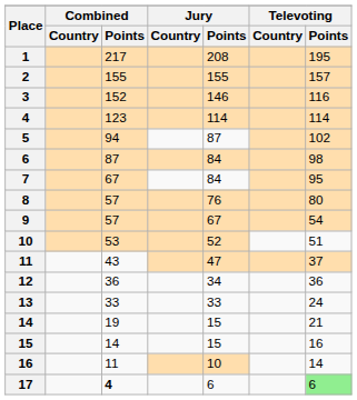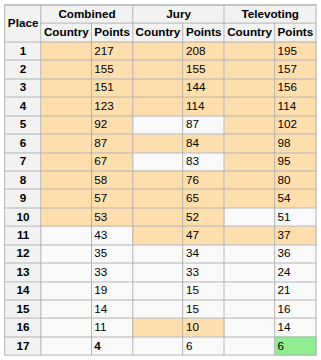3 | Combined / Points: 152 -> 151
3 | Jury / Points: 146 -> 144
3 | Televoting / Points: 116 -> 156
5 | Combined / Points: 94 -> 92
7 | Jury / Points: 84 -> 83
8 | Combined / Points: 57 -> 58
9 | Jury / Points: 67 -> 65
12 | Combined / Points: 36 -> 35
